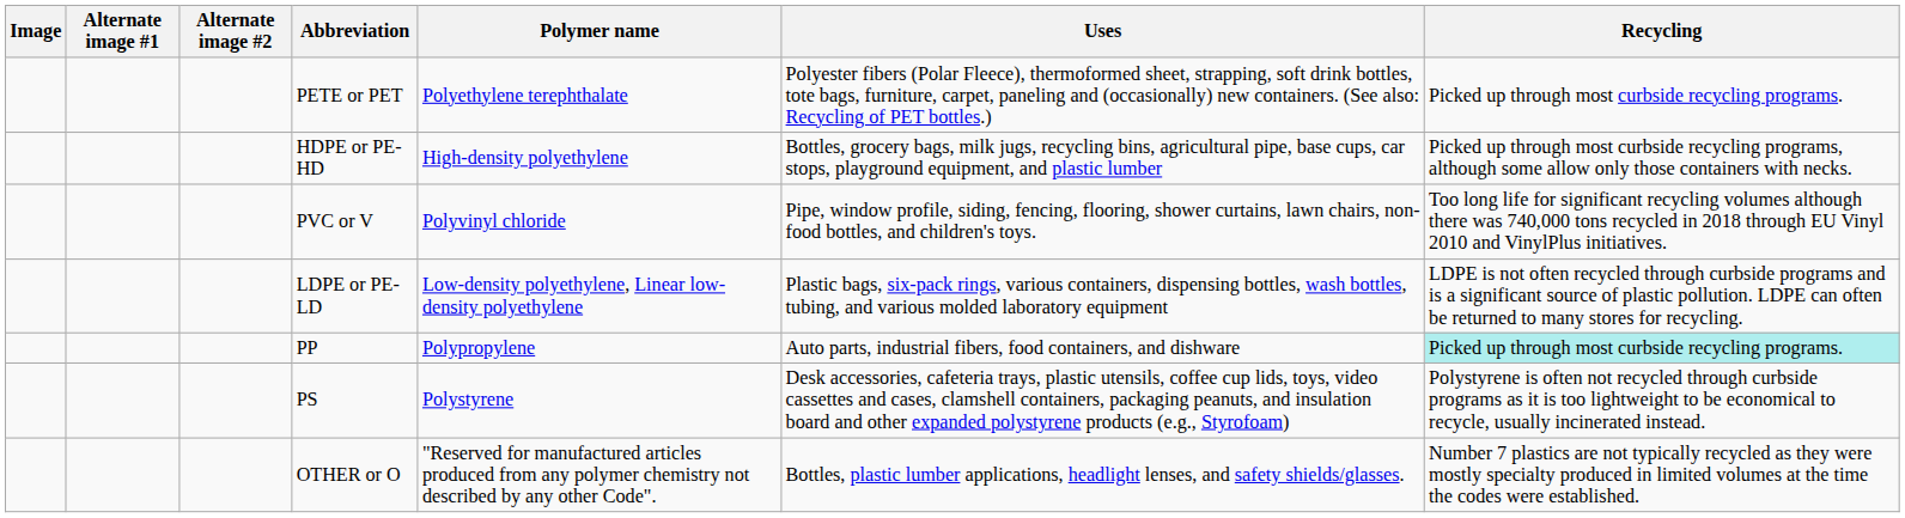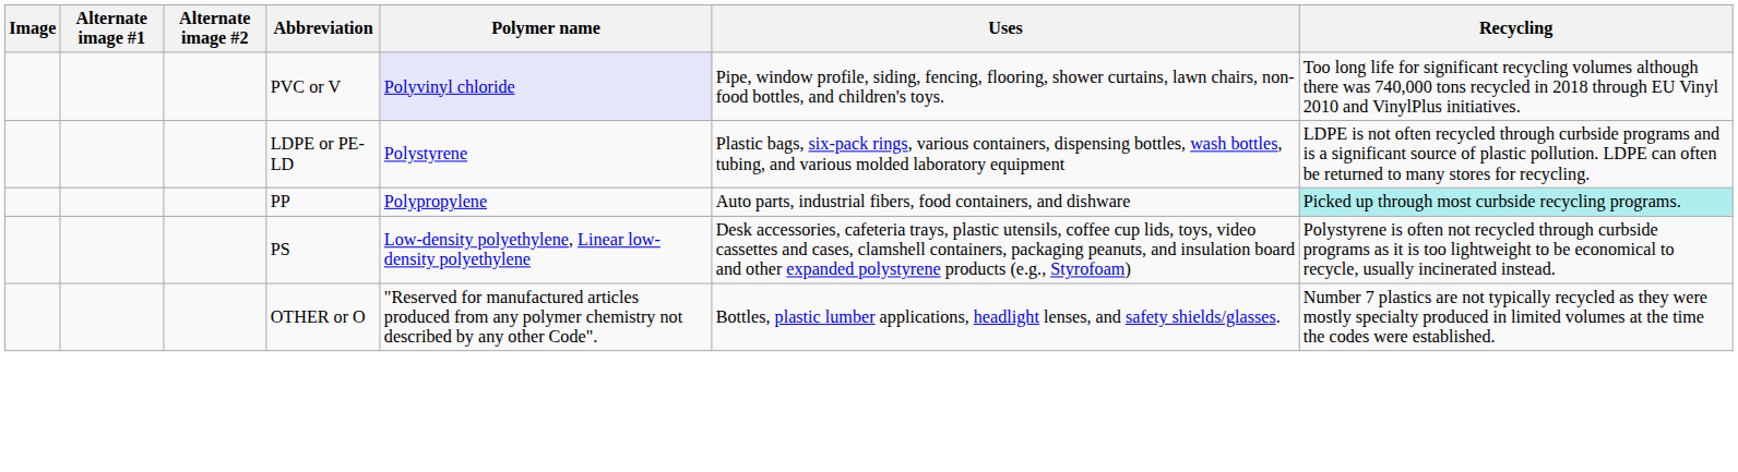- row: PETE or PET | Polyethylene terephthalate | Polyester fibers (Polar Fleece), thermoformed sheet, strapping, soft drink bottles, tote bags, furniture, carpet, paneling and (occasionally) new containers. (See also: Recycling of PET bottles.) | Picked up through most curbside recycling programs.
- row: HDPE or PE-HD | High-density polyethylene | Bottles, grocery bags, milk jugs, recycling bins, agricultural pipe, base cups, car stops, playground equipment, and plastic lumber | Picked up through most curbside recycling programs, although some allow only those containers with necks.
PVC or V | Polymer name: no background -> lavender background
LDPE or PE-LD | Polymer name: Low-density polyethylene, Linear low-density polyethylene -> Polystyrene
PS | Polymer name: Polystyrene -> Low-density polyethylene, Linear low-density polyethylene
